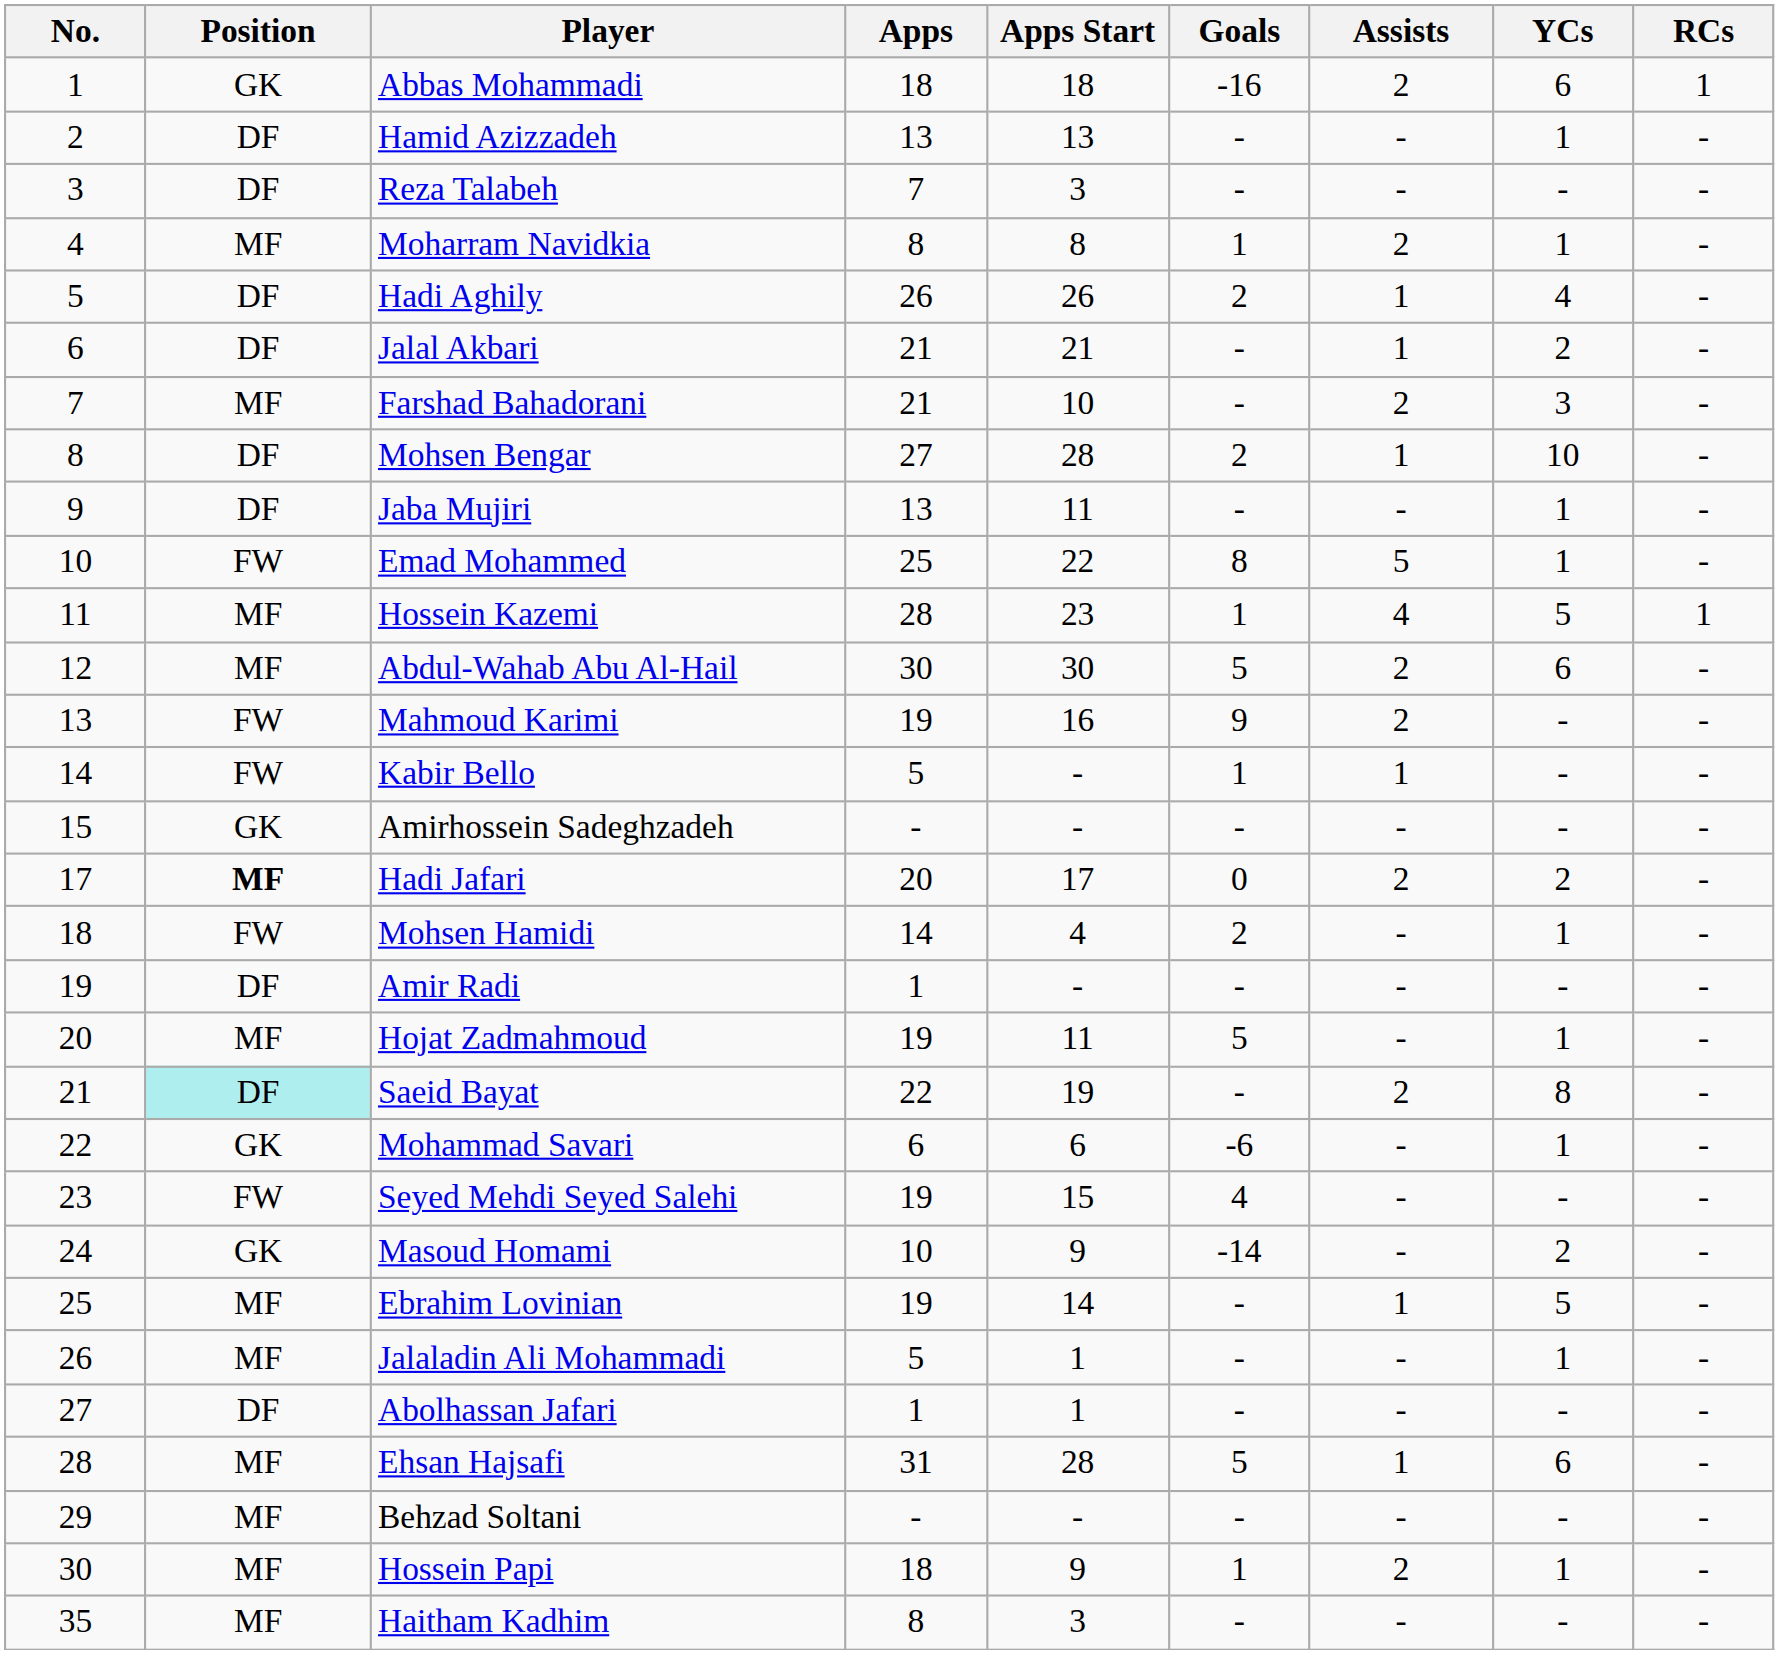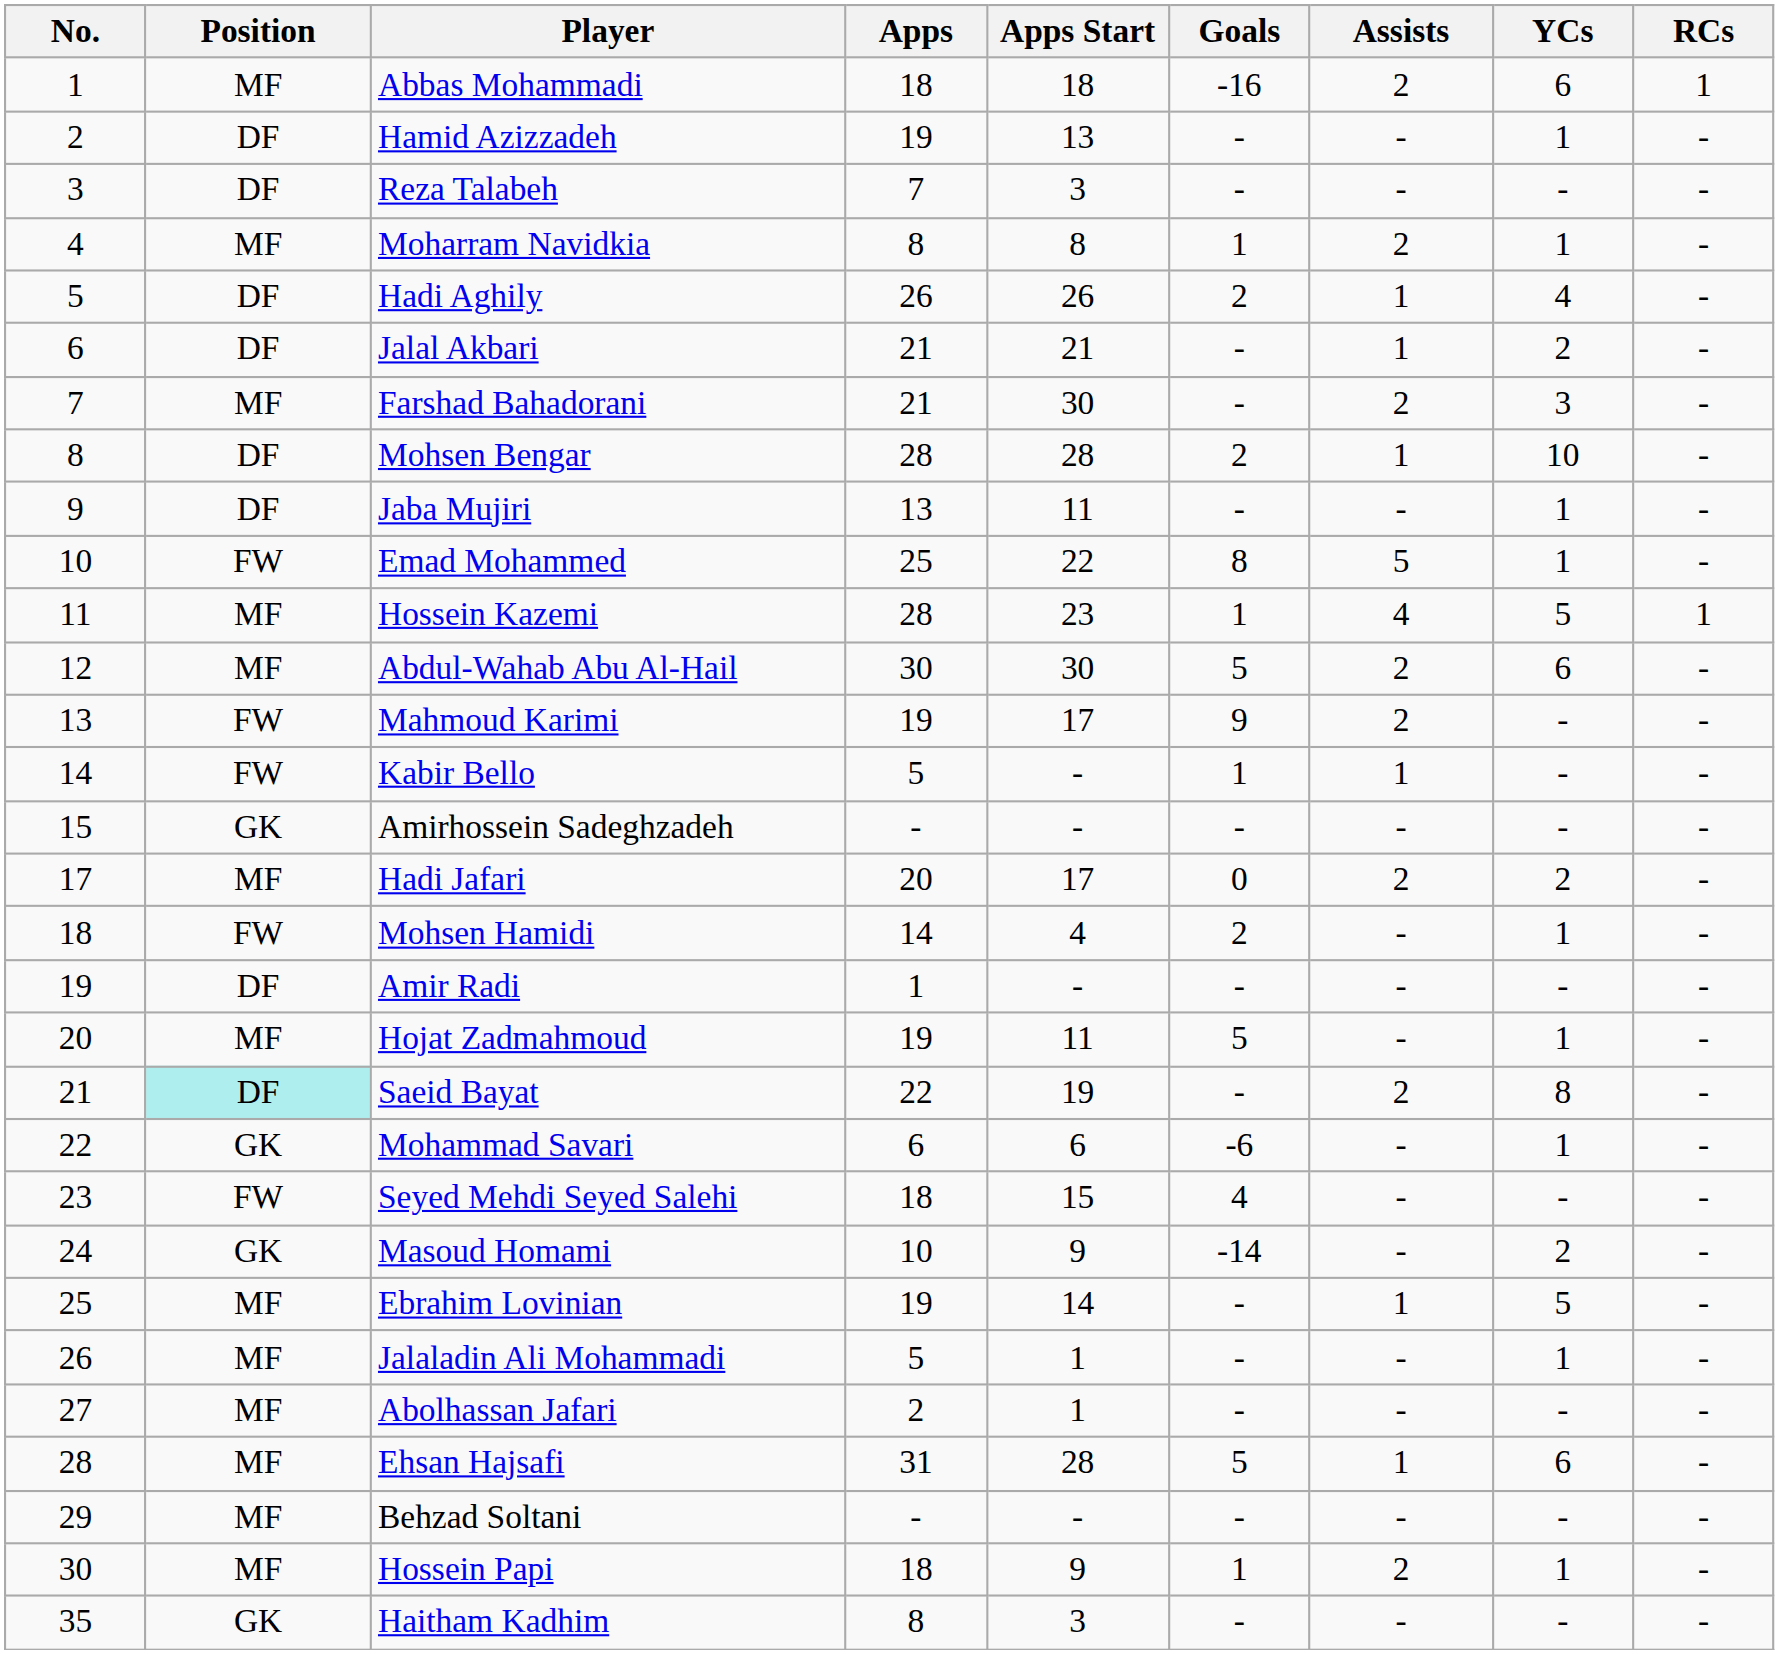Abbas Mohammadi | Position: GK -> MF
Hamid Azizzadeh | Apps: 13 -> 19
Farshad Bahadorani | Apps Start: 10 -> 30
Mohsen Bengar | Apps: 27 -> 28
Mahmoud Karimi | Apps Start: 16 -> 17
Hadi Jafari | Position: bold -> normal
Seyed Mehdi Seyed Salehi | Apps: 19 -> 18
Abolhassan Jafari | Position: DF -> MF
Abolhassan Jafari | Apps: 1 -> 2
Haitham Kadhim | Position: MF -> GK
